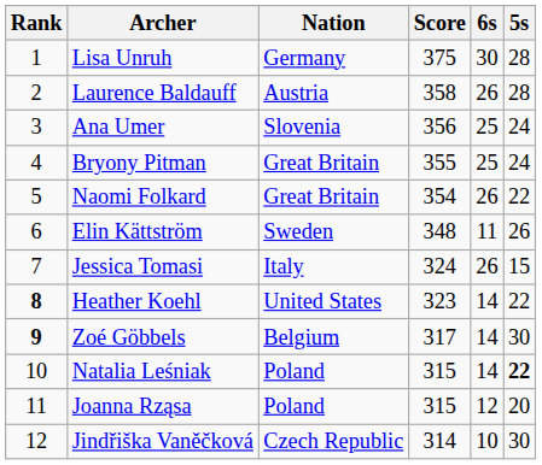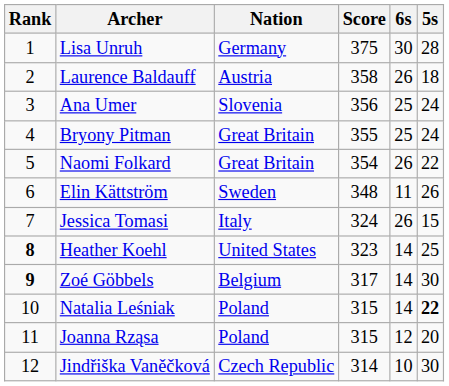Laurence Baldauff | 5s: 28 -> 18
Heather Koehl | 5s: 22 -> 25
